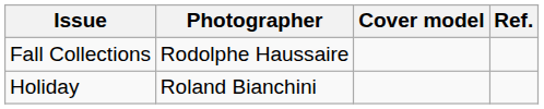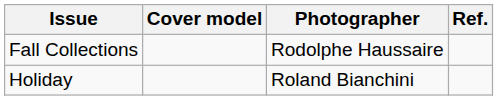columns swapped: Cover model <-> Photographer
